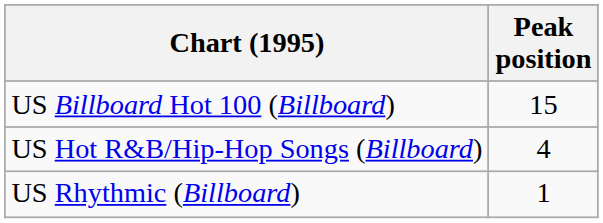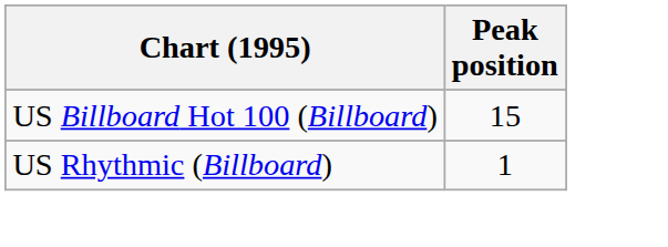- row: US Hot R&B/Hip-Hop Songs (Billboard) | 4
